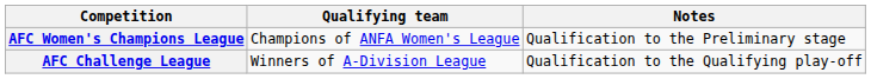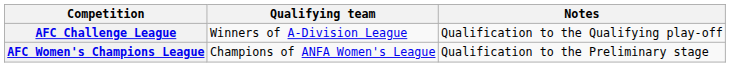rows swapped: AFC Challenge League <-> AFC Women's Champions League
